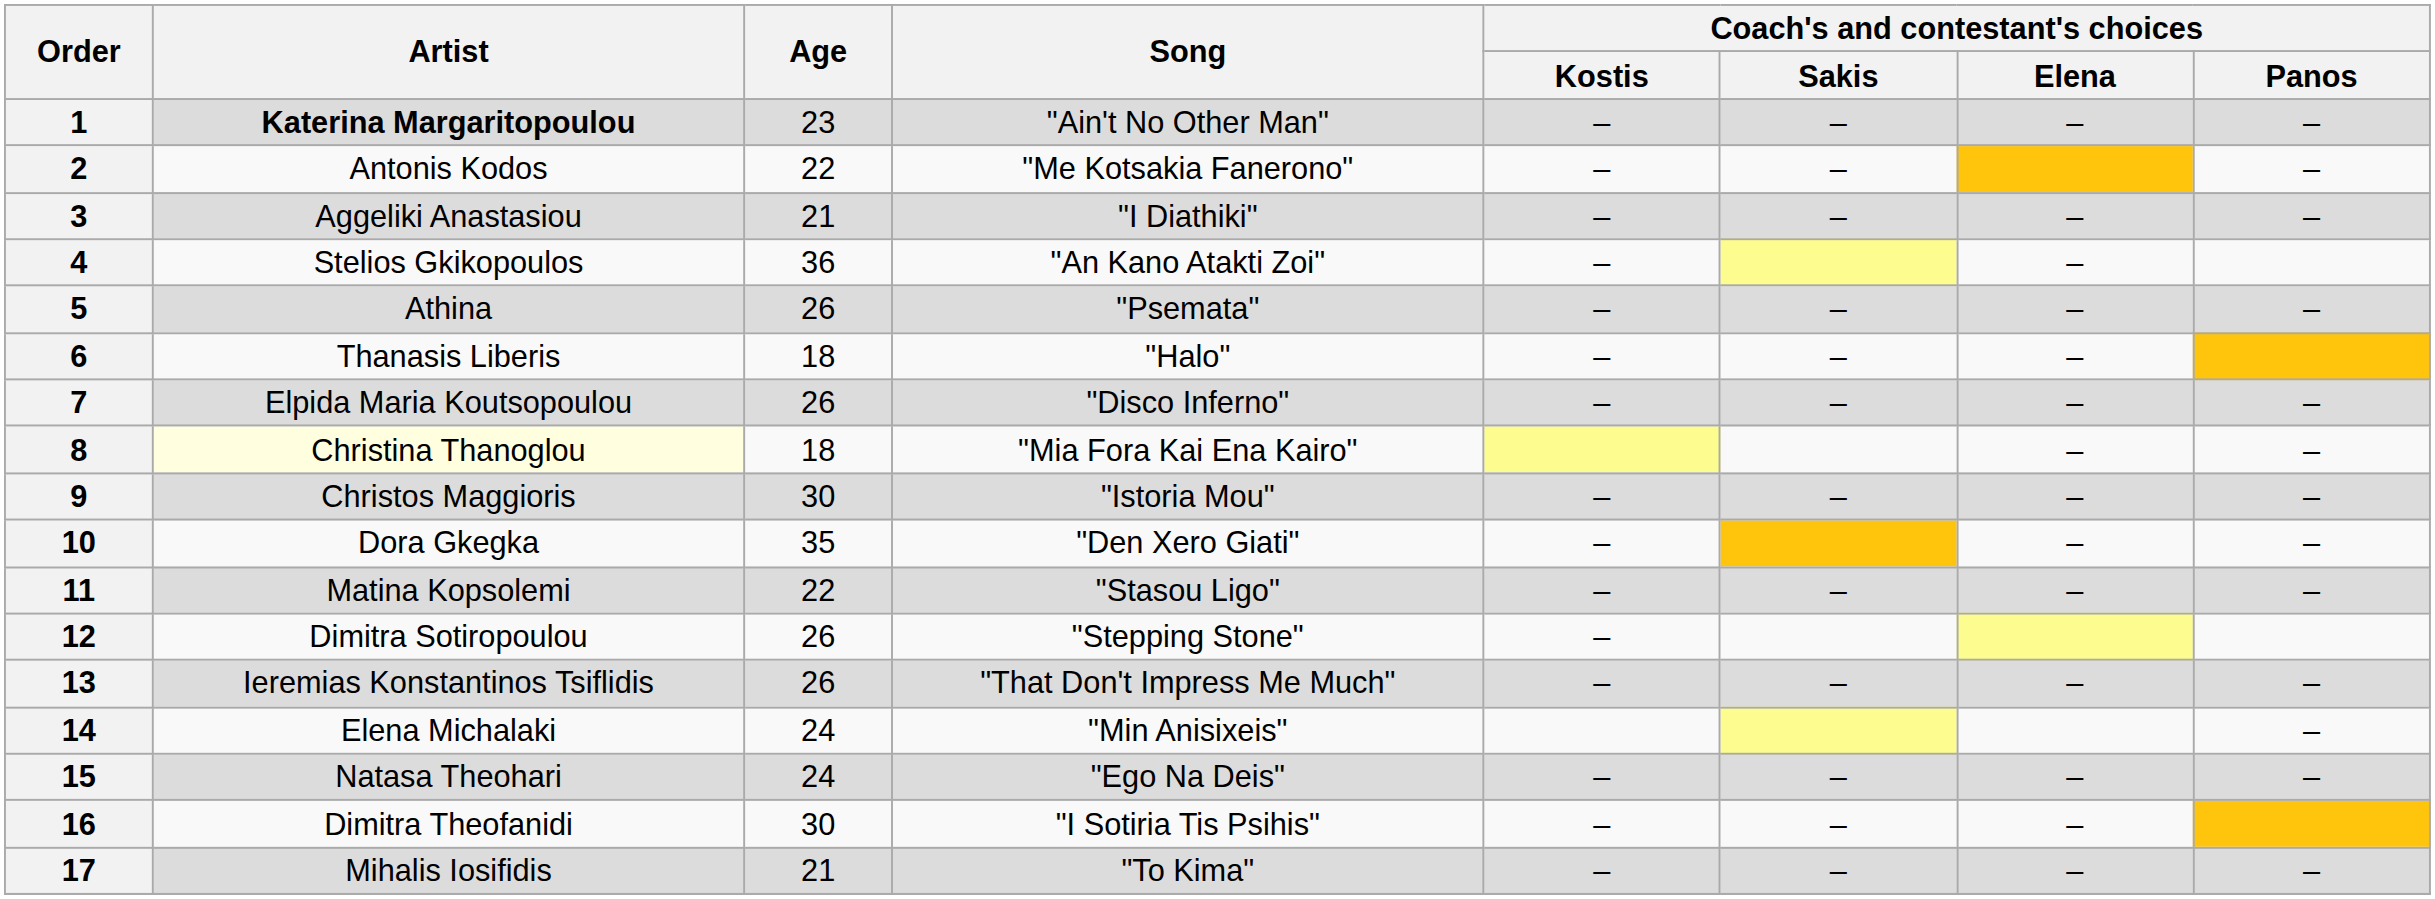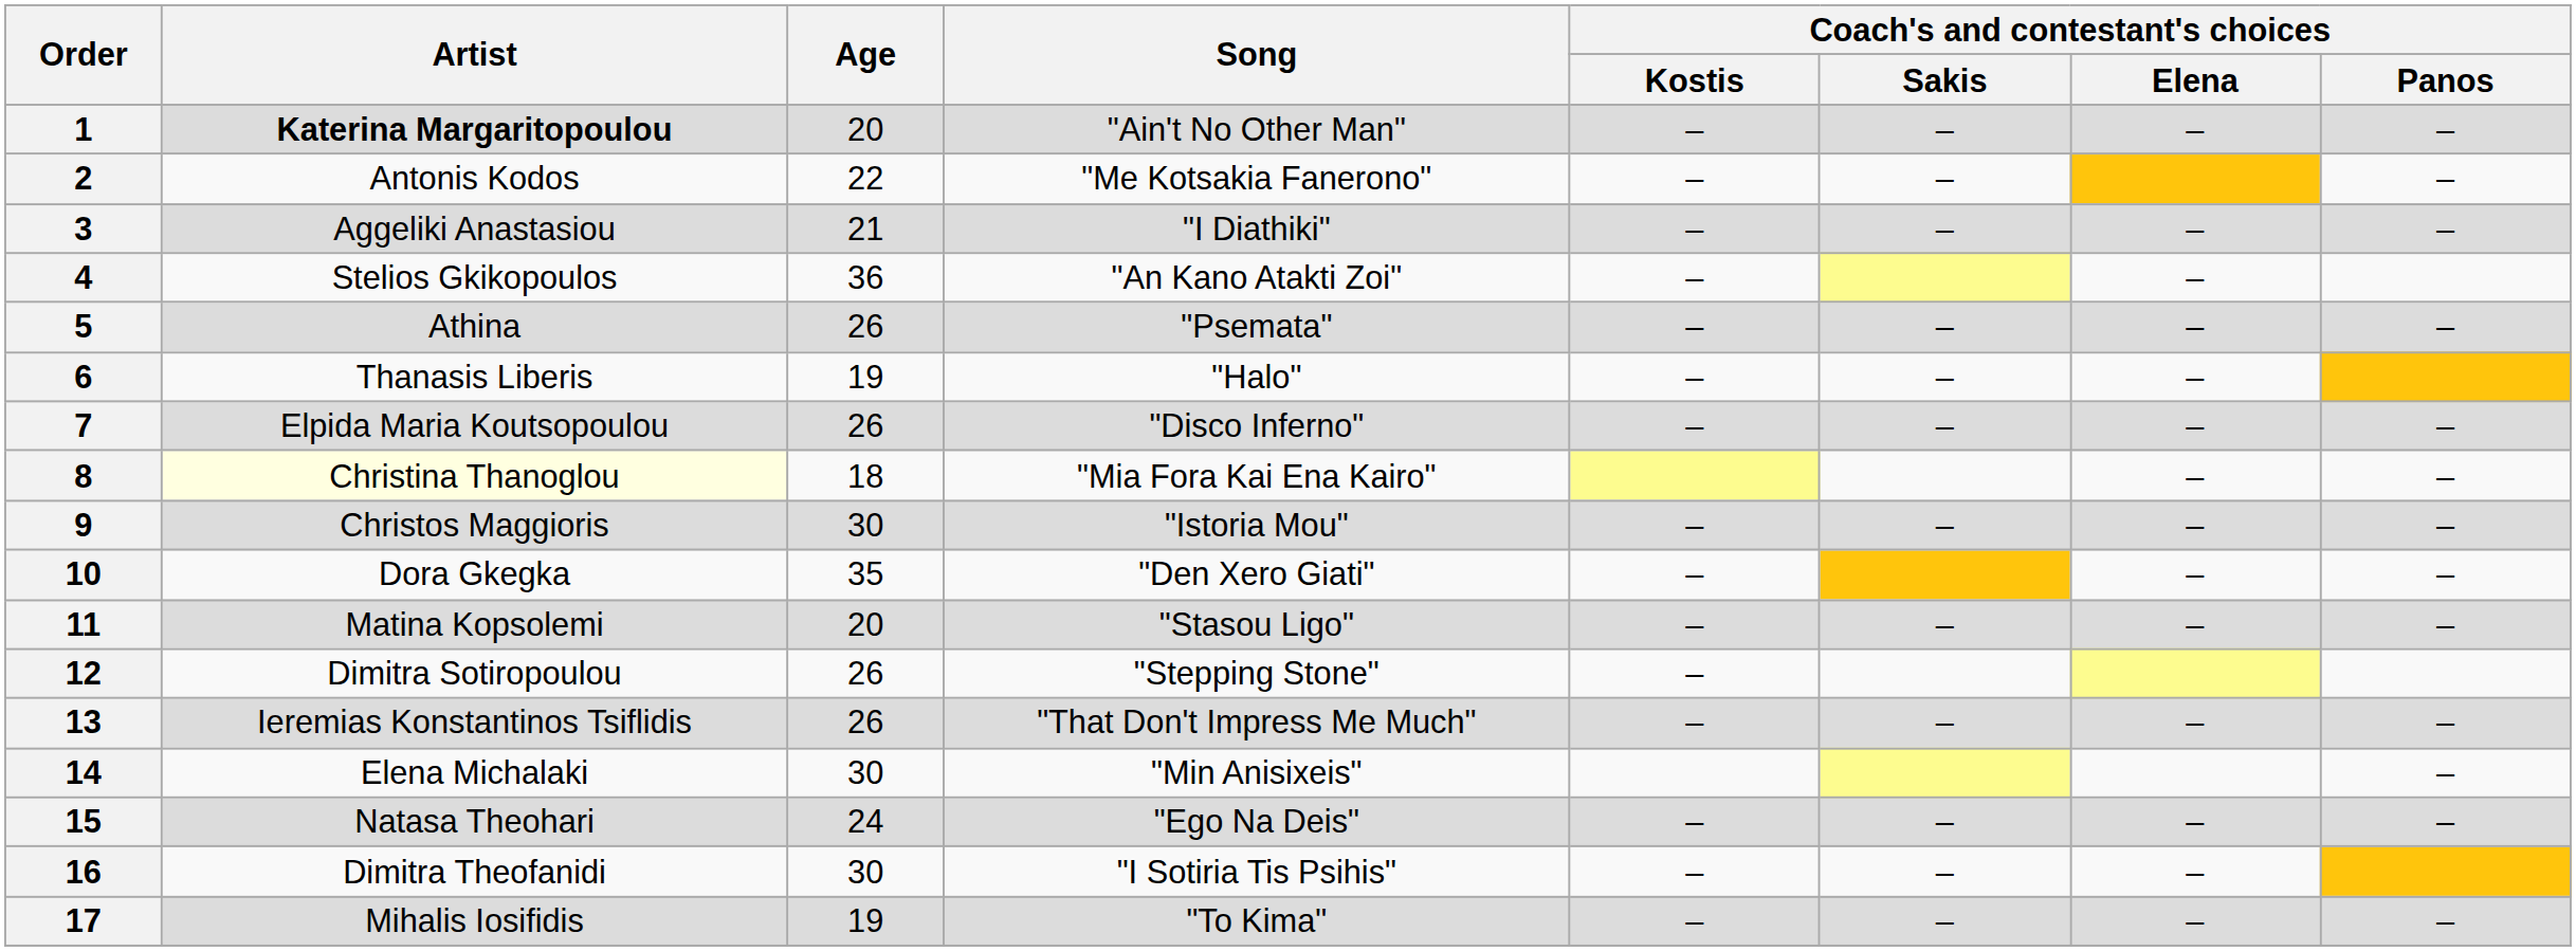1 | Age: 23 -> 20
6 | Age: 18 -> 19
11 | Age: 22 -> 20
14 | Age: 24 -> 30
17 | Age: 21 -> 19
